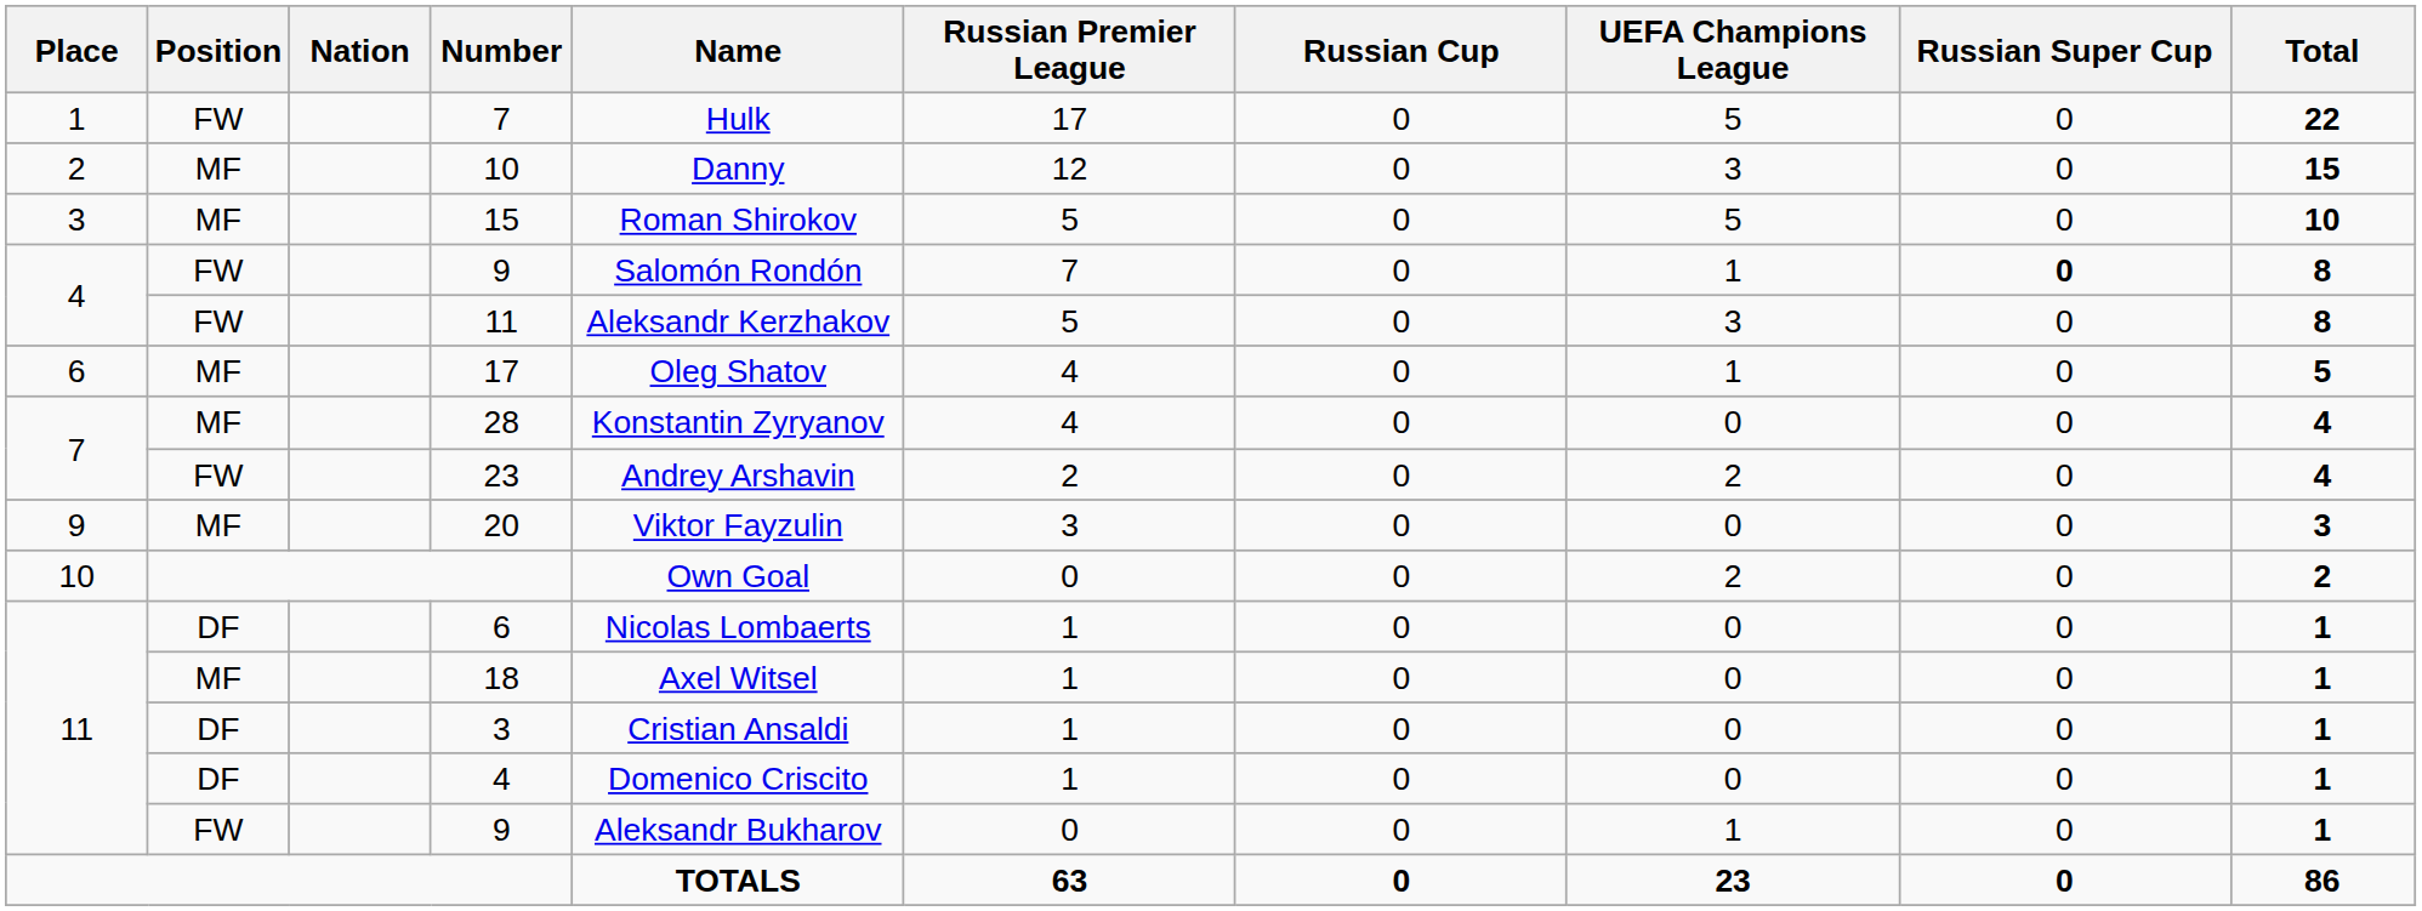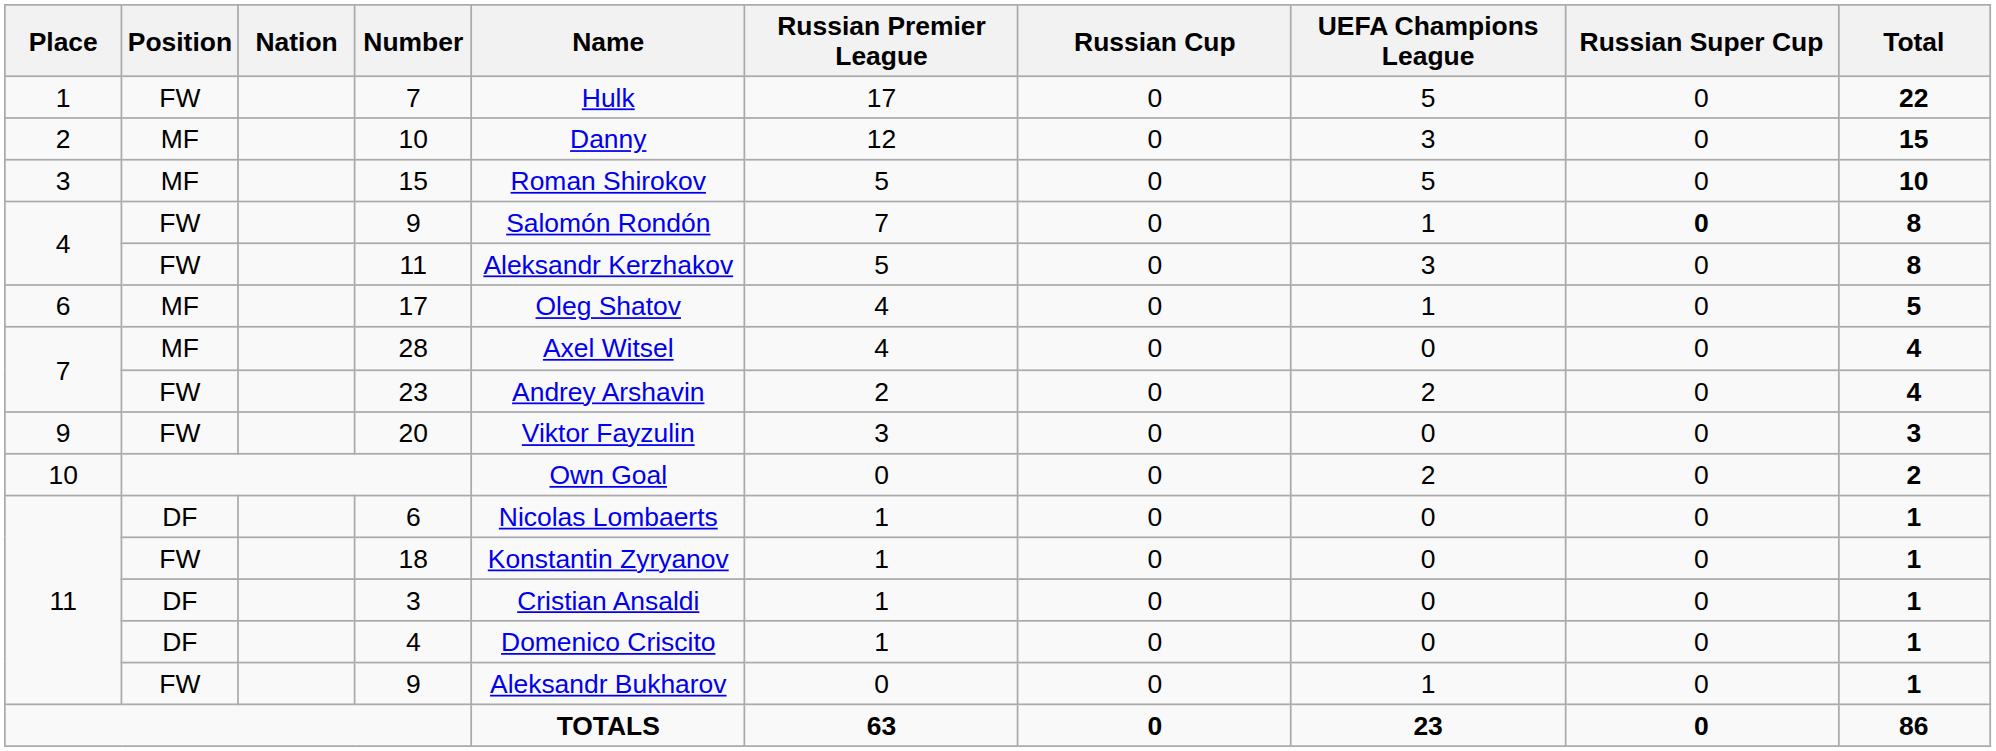28 | Name: Konstantin Zyryanov -> Axel Witsel
20 | Position: MF -> FW
18 | Position: MF -> FW
18 | Name: Axel Witsel -> Konstantin Zyryanov
